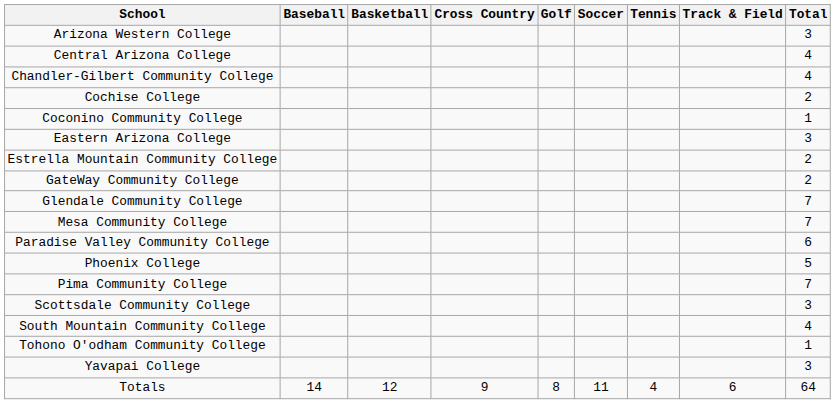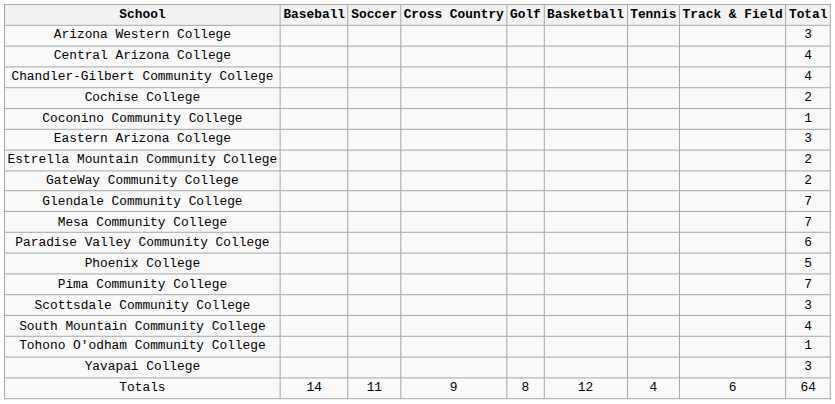columns swapped: Basketball <-> Soccer
